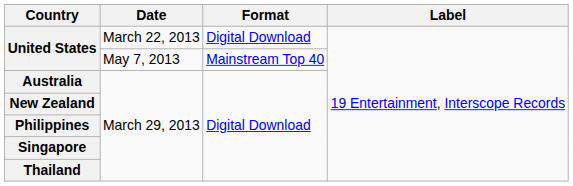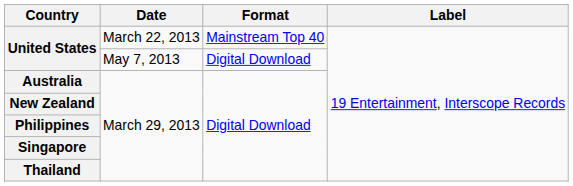March 22, 2013 | Format: Digital Download -> Mainstream Top 40
May 7, 2013 | Format: Mainstream Top 40 -> Digital Download
